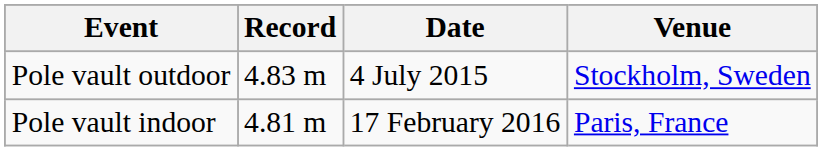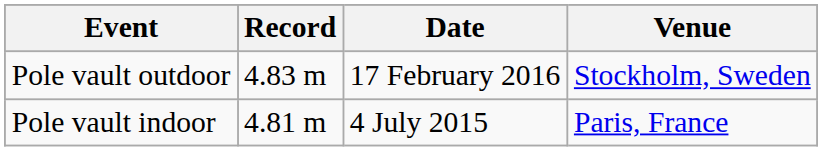Pole vault outdoor | Date: 4 July 2015 -> 17 February 2016
Pole vault indoor | Date: 17 February 2016 -> 4 July 2015
